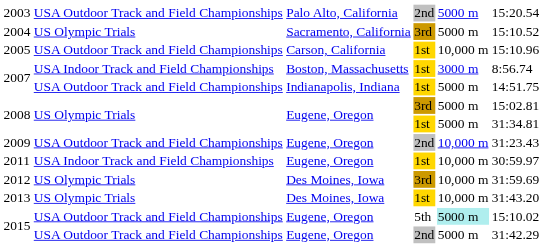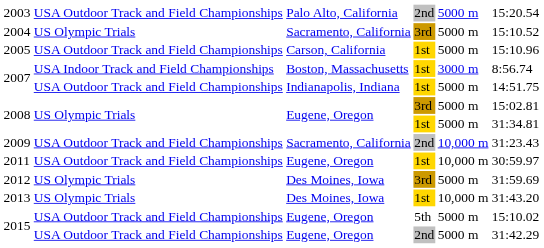2005 | column 5: 10,000 m -> 5000 m
2009 | column 3: Eugene, Oregon -> Sacramento, California
2011 | column 2: USA Indoor Track and Field Championships -> USA Outdoor Track and Field Championships
2012 | column 5: 10,000 m -> 5000 m
2015 / 5th | column 5: paleturquoise background -> no background
